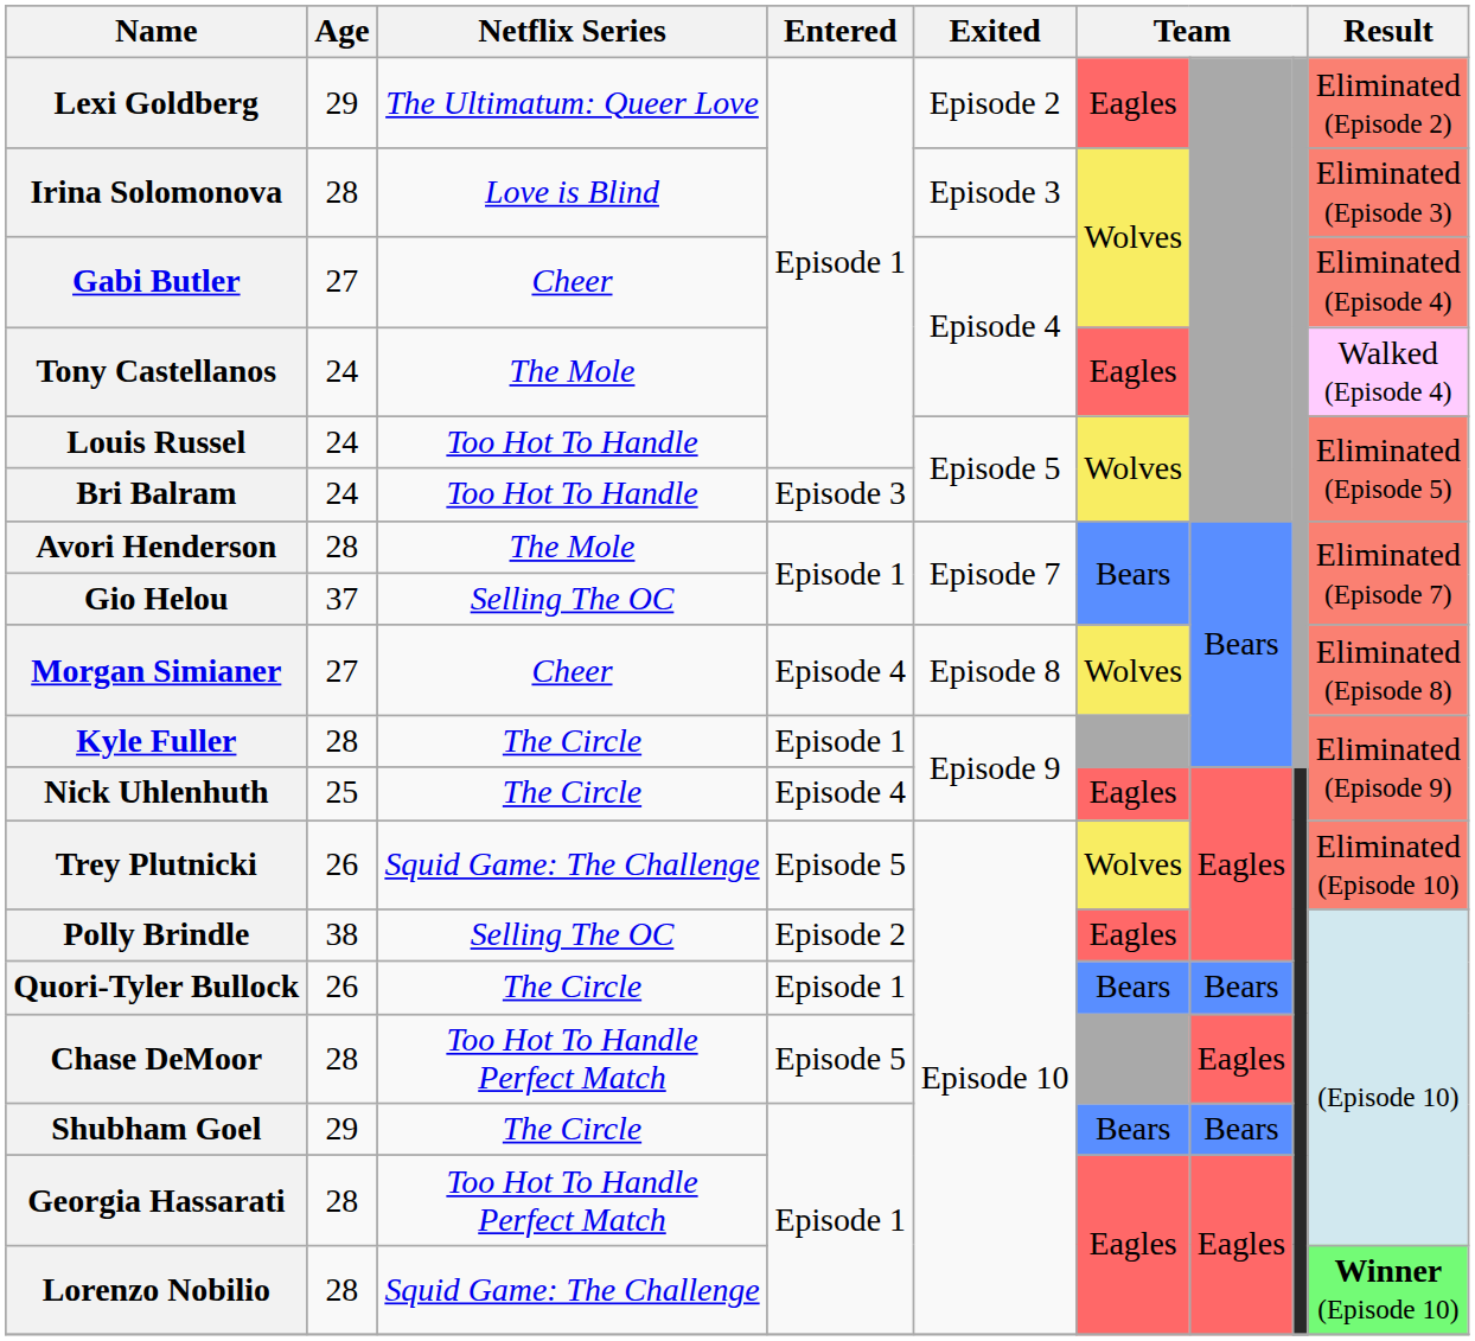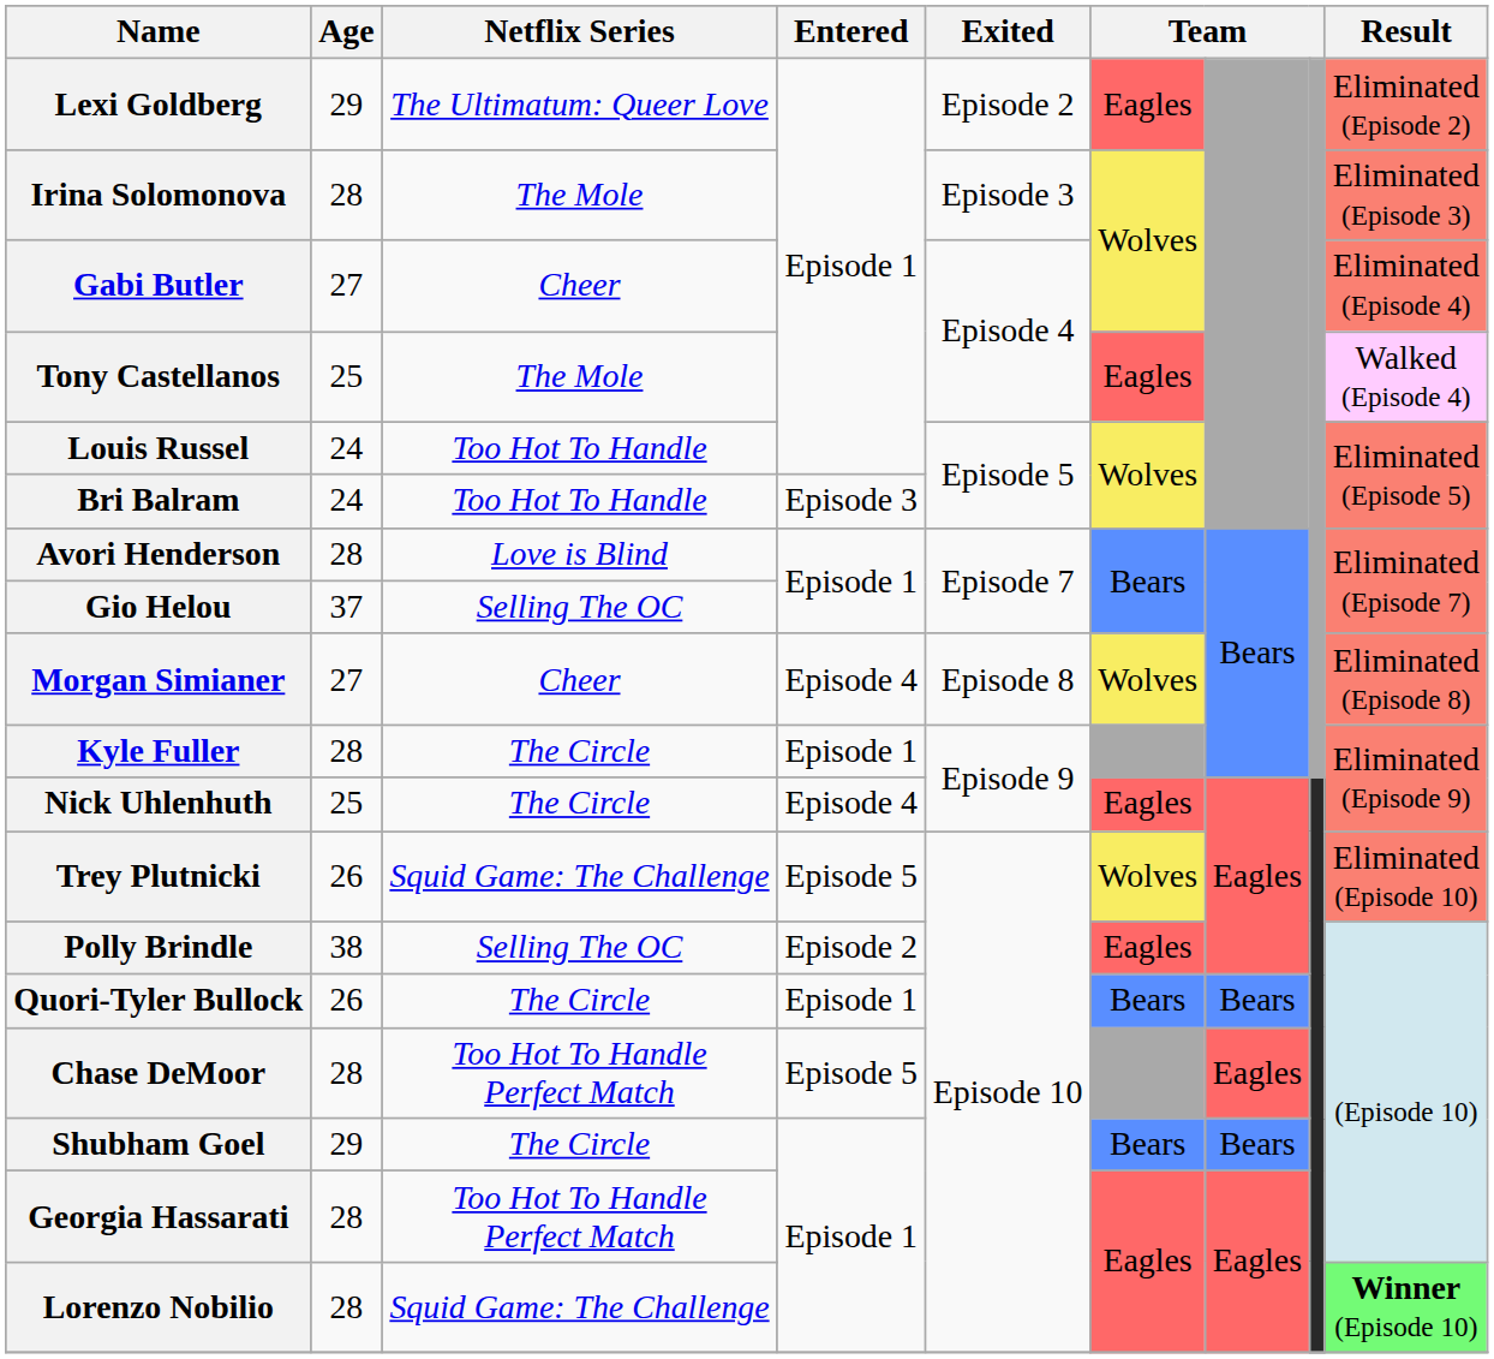Irina Solomonova | Netflix Series: Love is Blind -> The Mole
Tony Castellanos | Age: 24 -> 25
Avori Henderson | Netflix Series: The Mole -> Love is Blind
